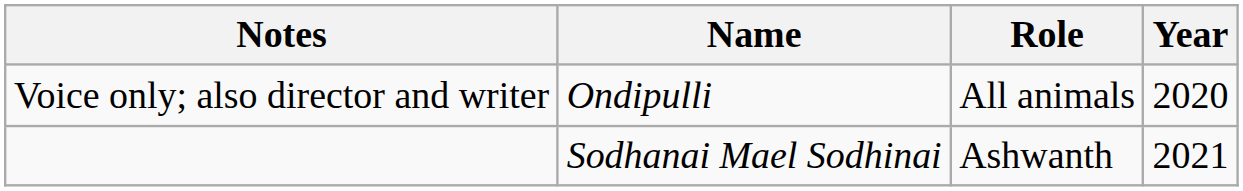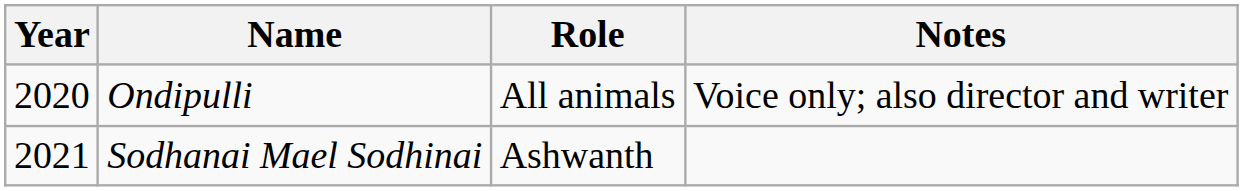columns swapped: Year <-> Notes
